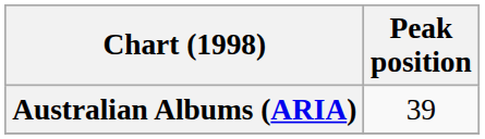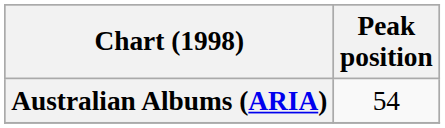Australian Albums (ARIA) | Peak position: 39 -> 54
